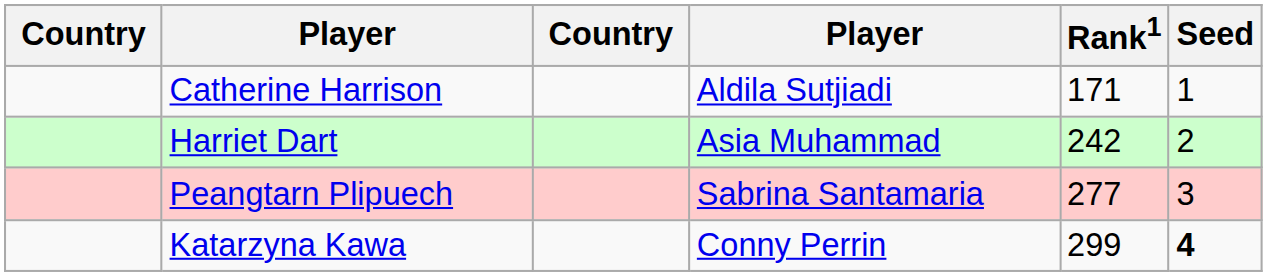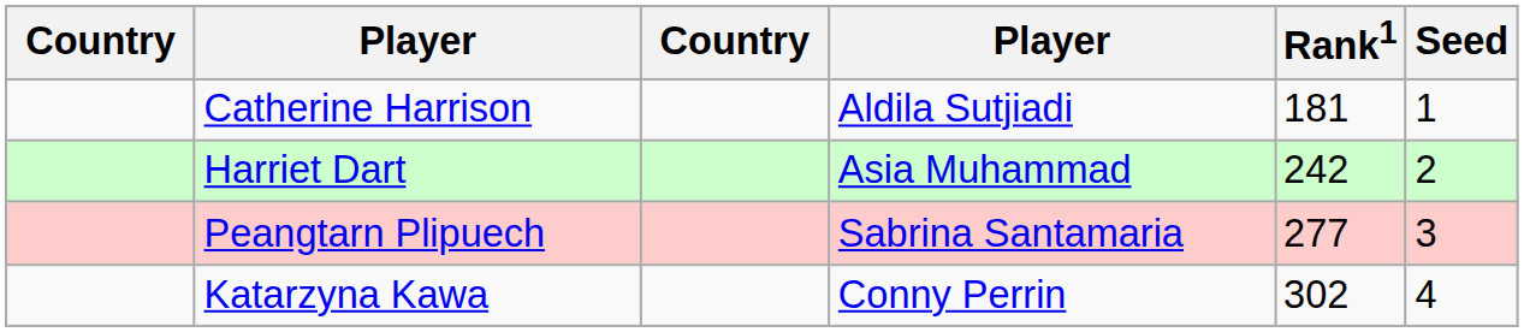Catherine Harrison | Rank1: 171 -> 181
Katarzyna Kawa | Rank1: 299 -> 302
Katarzyna Kawa | Seed: bold -> normal
